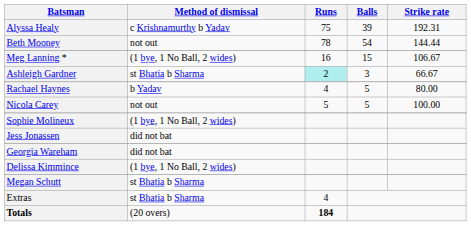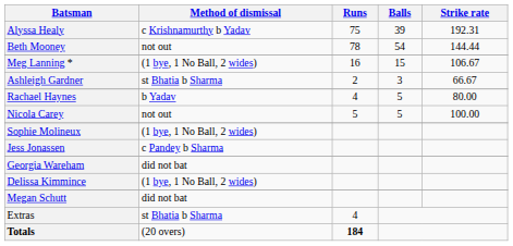Ashleigh Gardner | Runs: paleturquoise background -> no background
Jess Jonassen | Method of dismissal: did not bat -> c Pandey b Sharma
Megan Schutt | Method of dismissal: st Bhatia b Sharma -> did not bat
